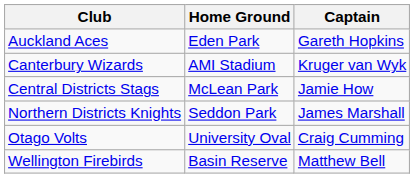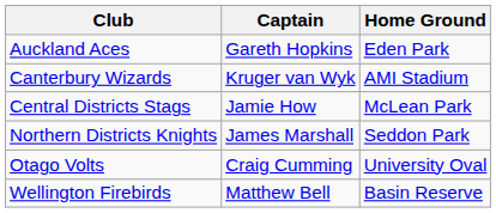columns swapped: Home Ground <-> Captain
